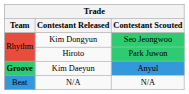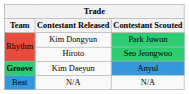Kim Dongyun | Contestant Scouted: Seo Jeongwoo -> Park Juwon
Hiroto | Contestant Scouted: Park Juwon -> Seo Jeongwoo
